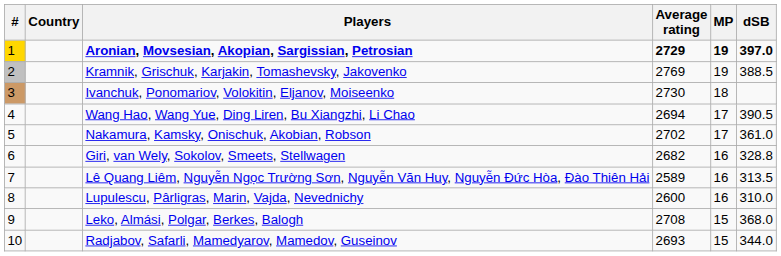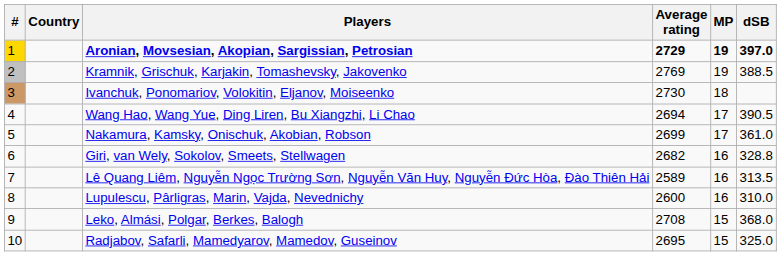Nakamura, Kamsky, Onischuk, Akobian, Robson | Average rating: 2702 -> 2699
Radjabov, Safarli, Mamedyarov, Mamedov, Guseinov | Average rating: 2693 -> 2695
Radjabov, Safarli, Mamedyarov, Mamedov, Guseinov | dSB: 344.0 -> 325.0
